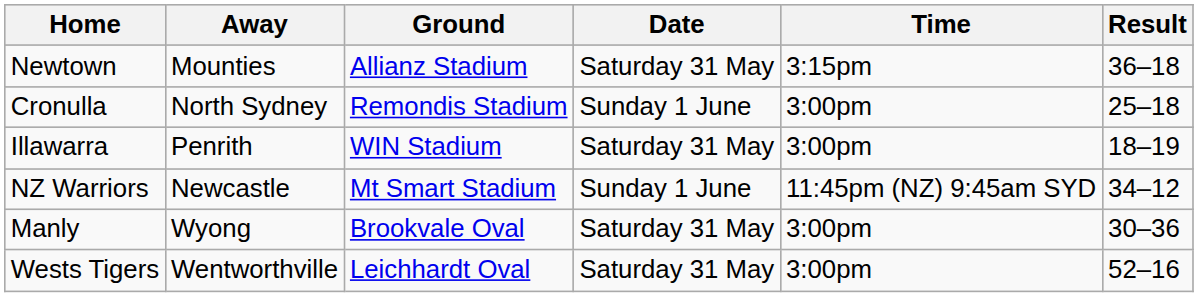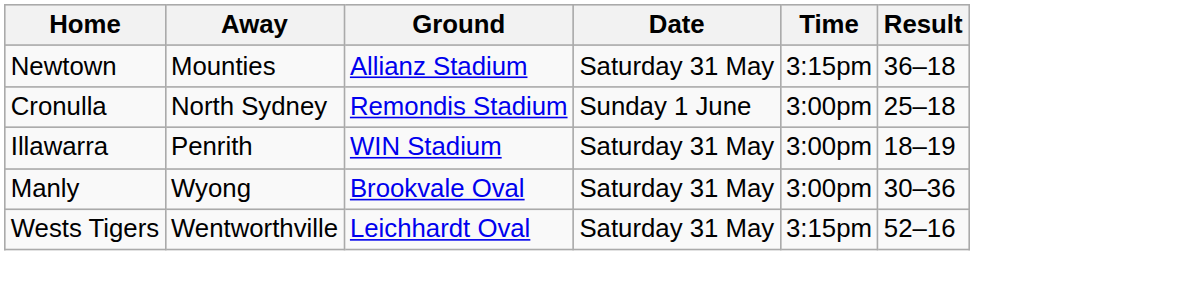- row: NZ Warriors | Newcastle | Mt Smart Stadium | Sunday 1 June | 11:45pm (NZ) 9:45am SYD | 34–12
Wests Tigers | Time: 3:00pm -> 3:15pm
